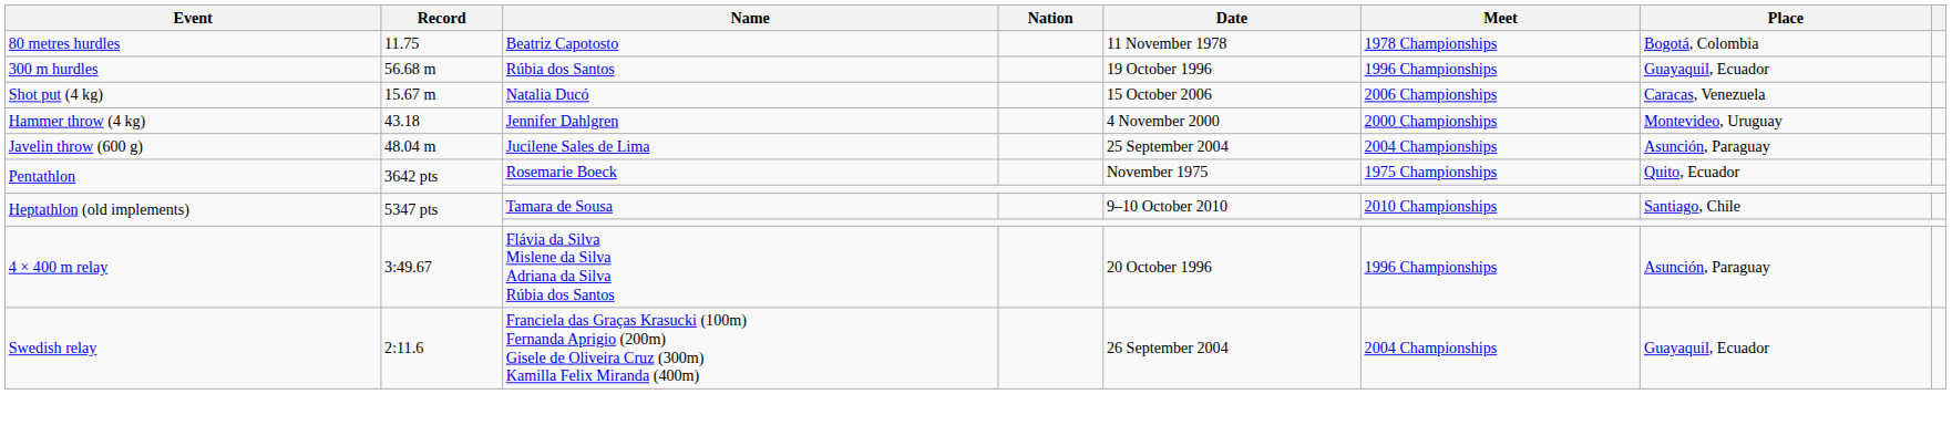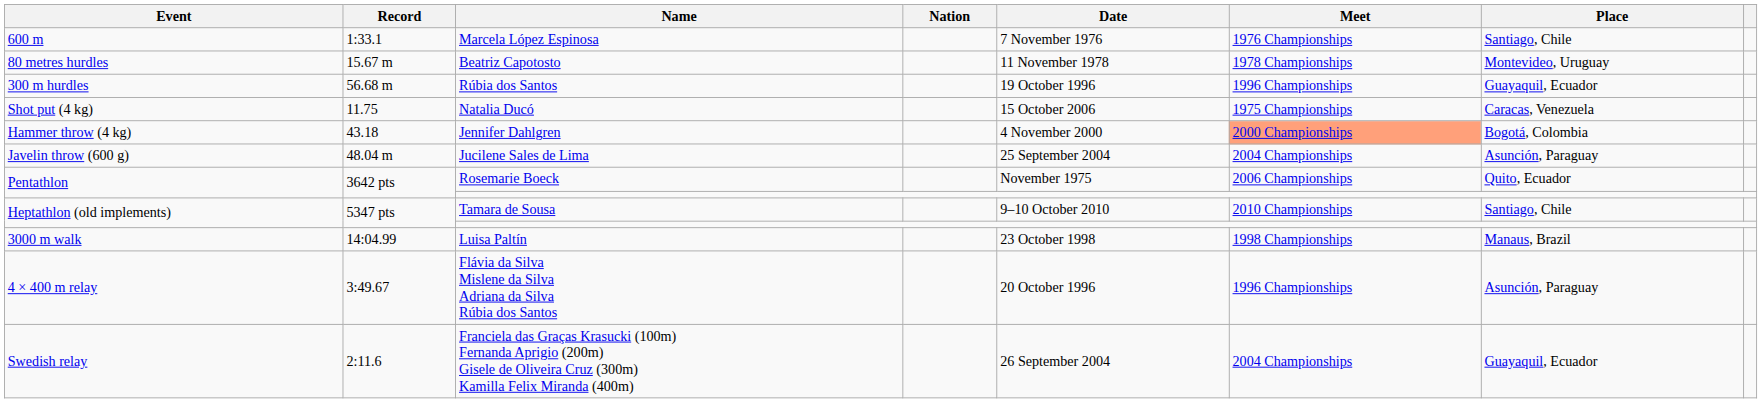+ row: 600 m | 1:33.1 | Marcela López Espinosa | 7 November 1976 | 1976 Championships | Santiago, Chile
Beatriz Capotosto | Record: 11.75 -> 15.67 m
Beatriz Capotosto | Place: Bogotá, Colombia -> Montevideo, Uruguay
Natalia Ducó | Record: 15.67 m -> 11.75
Natalia Ducó | Meet: 2006 Championships -> 1975 Championships
Jennifer Dahlgren | Meet: no background -> lightsalmon background
Jennifer Dahlgren | Place: Montevideo, Uruguay -> Bogotá, Colombia
Rosemarie Boeck | Meet: 1975 Championships -> 2006 Championships
+ row: 3000 m walk | 14:04.99 | Luisa Paltín | 23 October 1998 | 1998 Championships | Manaus, Brazil
